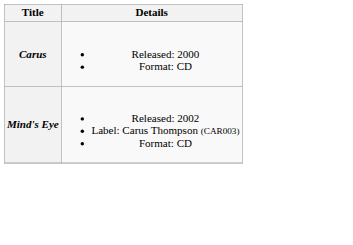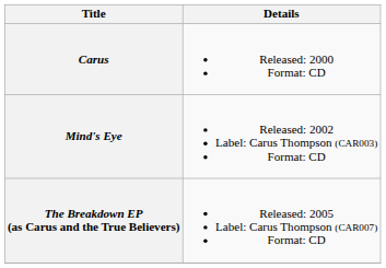+ row: The Breakdown EP (as Carus and the True Believers) | Released: 2005 Label: Carus Thompson (CAR007) Format: CD
